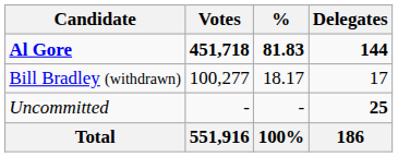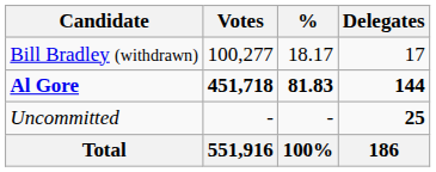rows swapped: Al Gore <-> Bill Bradley (withdrawn)
